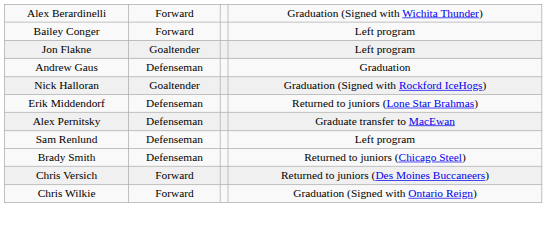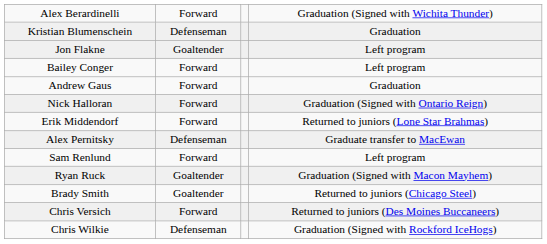+ row: Kristian Blumenschein | Defenseman | Graduation
rows swapped: Bailey Conger <-> Jon Flakne
Andrew Gaus | column 2: Defenseman -> Forward
Nick Halloran | column 2: Goaltender -> Forward
Nick Halloran | column 4: Graduation (Signed with Rockford IceHogs) -> Graduation (Signed with Ontario Reign)
Erik Middendorf | column 2: Defenseman -> Forward
Sam Renlund | column 2: Defenseman -> Forward
+ row: Ryan Ruck | Goaltender | Graduation (Signed with Macon Mayhem)
Brady Smith | column 2: Defenseman -> Goaltender
Chris Wilkie | column 2: Forward -> Defenseman
Chris Wilkie | column 4: Graduation (Signed with Ontario Reign) -> Graduation (Signed with Rockford IceHogs)
